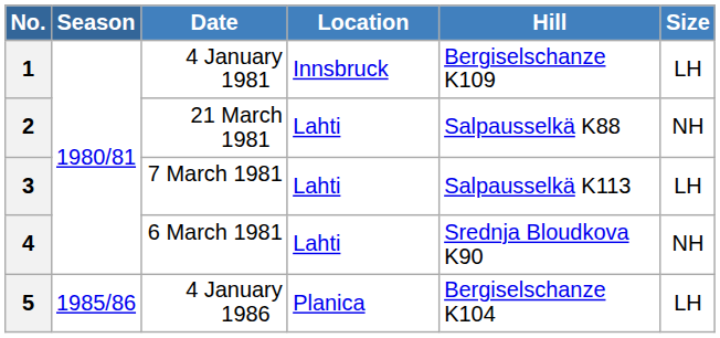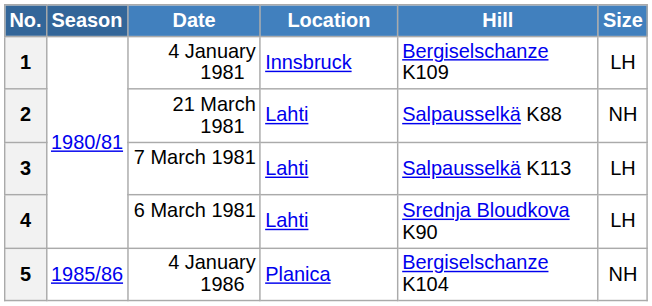4 | Size: NH -> LH
5 | Size: LH -> NH
